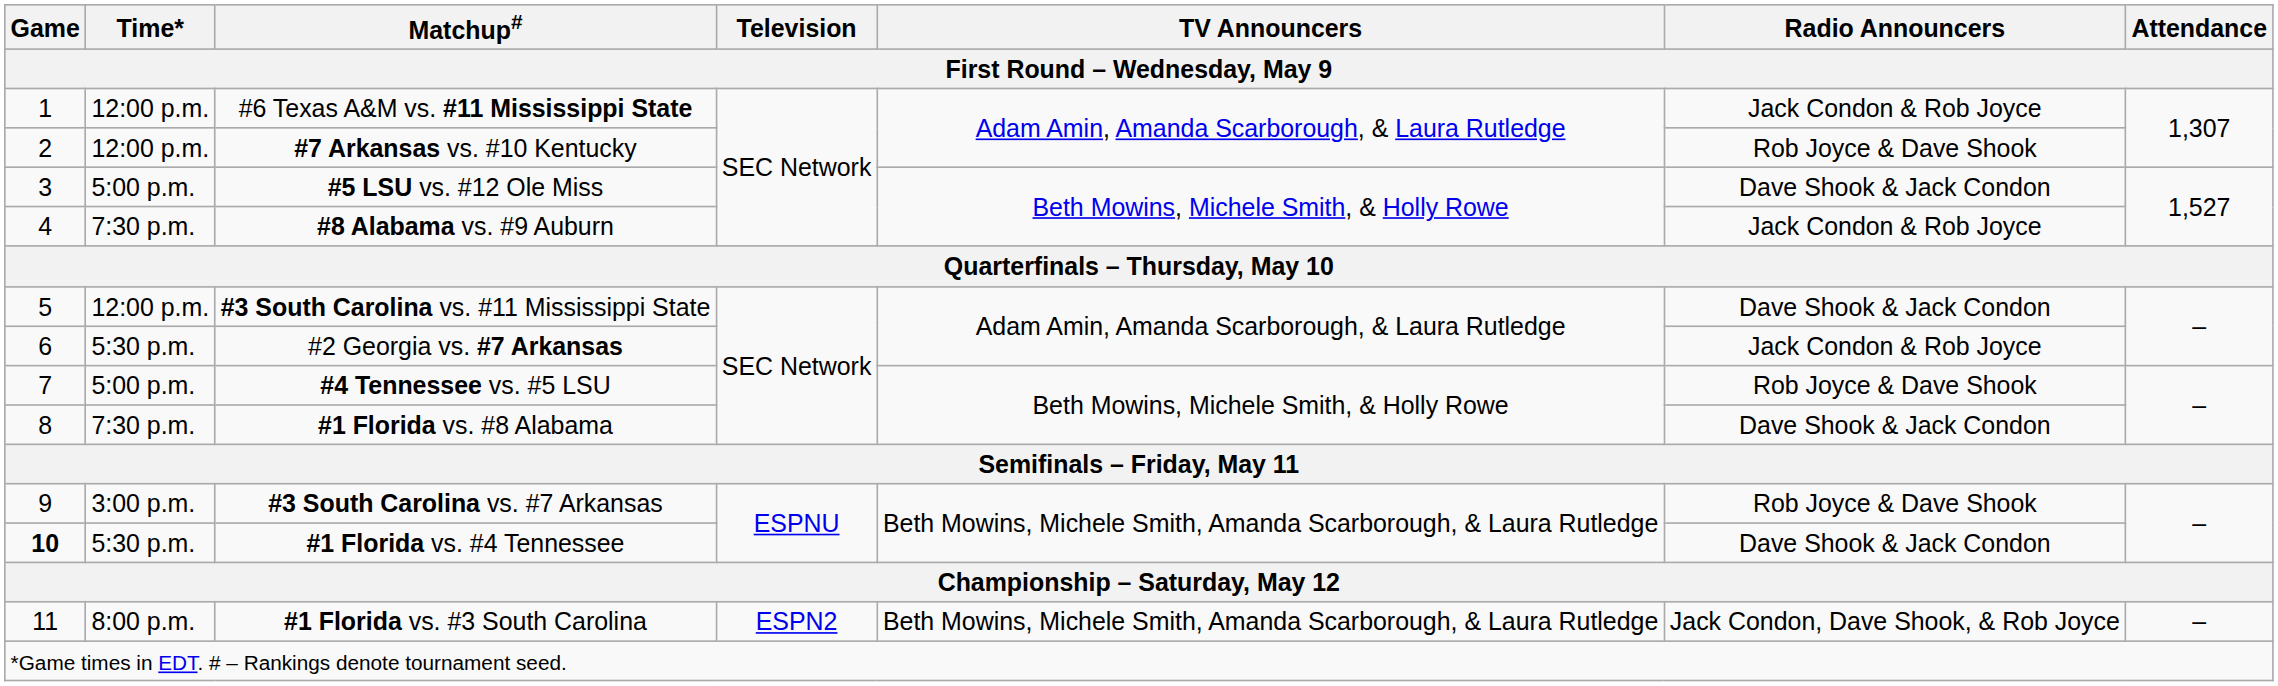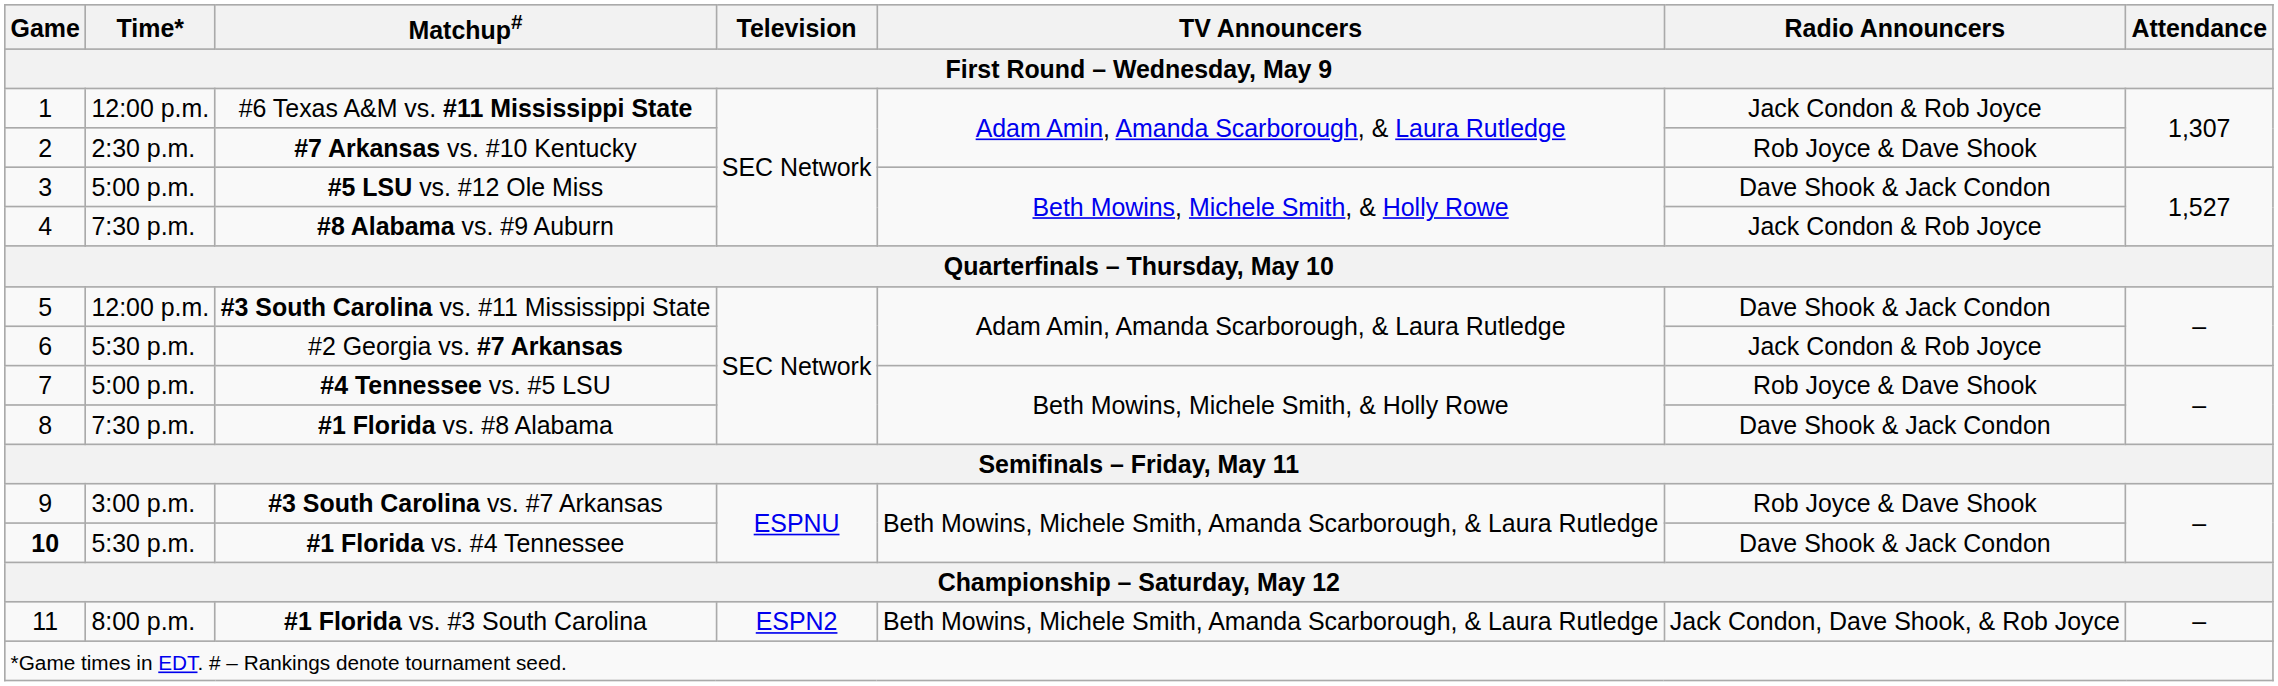#7 Arkansas vs. #10 Kentucky | Time*: 12:00 p.m. -> 2:30 p.m.
